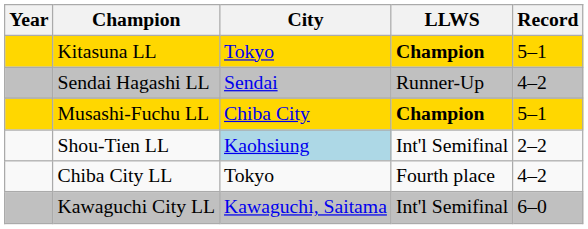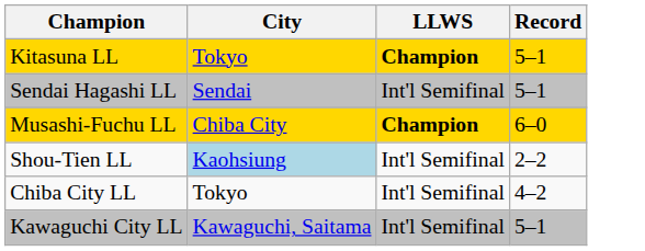- column: Year
Sendai Hagashi LL | LLWS: Runner-Up -> Int'l Semifinal
Sendai Hagashi LL | Record: 4–2 -> 5–1
Musashi-Fuchu LL | Record: 5–1 -> 6–0
Chiba City LL | LLWS: Fourth place -> Int'l Semifinal
Kawaguchi City LL | Record: 6–0 -> 5–1
